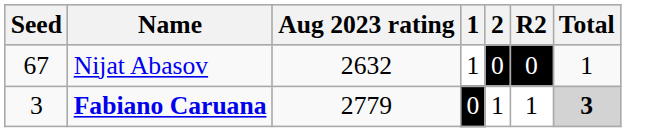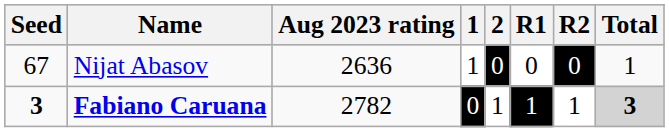+ column: R1 | 0 | 1
Nijat Abasov | Aug 2023 rating: 2632 -> 2636
Fabiano Caruana | Seed: normal -> bold
Fabiano Caruana | Aug 2023 rating: 2779 -> 2782
